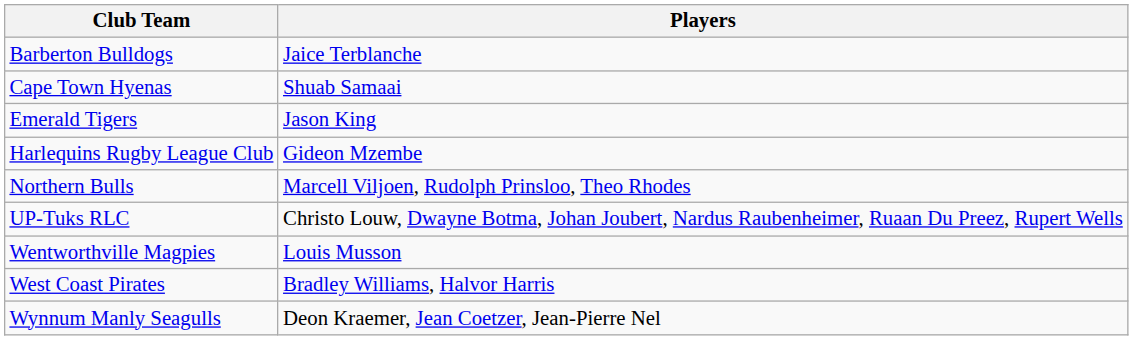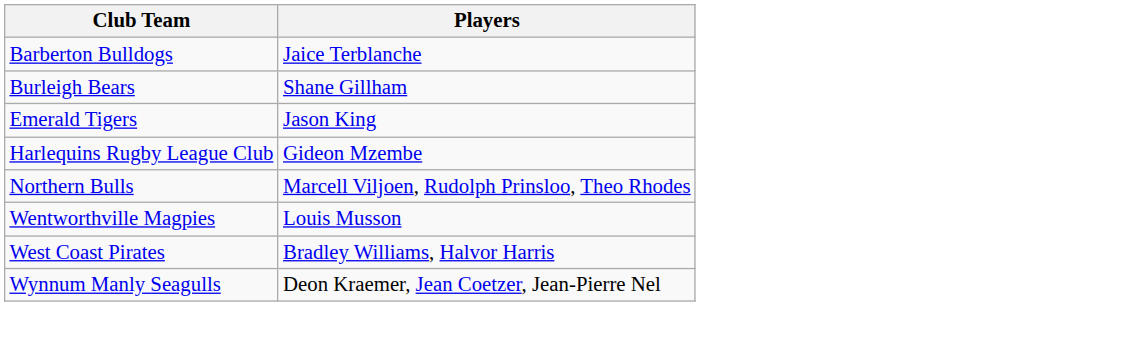+ row: Burleigh Bears | Shane Gillham
- row: Cape Town Hyenas | Shuab Samaai
- row: UP-Tuks RLC | Christo Louw, Dwayne Botma, Johan Joubert, Nardus Raubenheimer, Ruaan Du Preez, Rupert Wells
